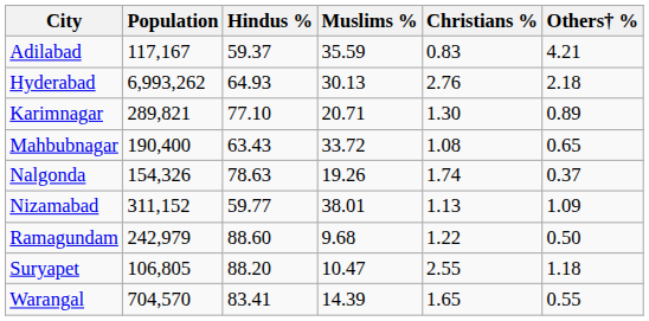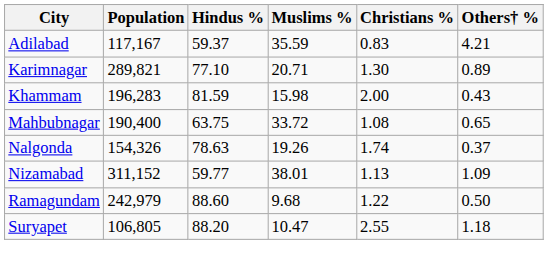- row: Hyderabad | 6,993,262 | 64.93 | 30.13 | 2.76 | 2.18
+ row: Khammam | 196,283 | 81.59 | 15.98 | 2.00 | 0.43
Mahbubnagar | Hindus %: 63.43 -> 63.75
- row: Warangal | 704,570 | 83.41 | 14.39 | 1.65 | 0.55
